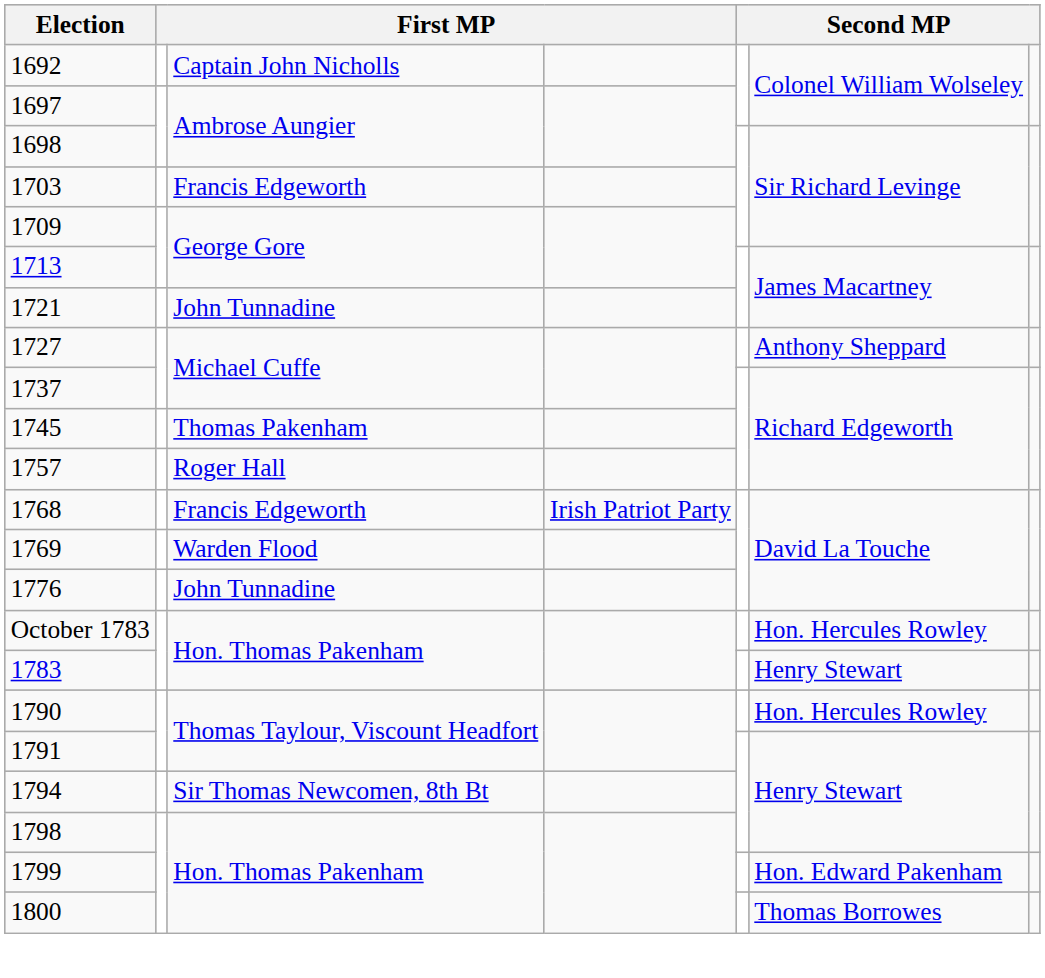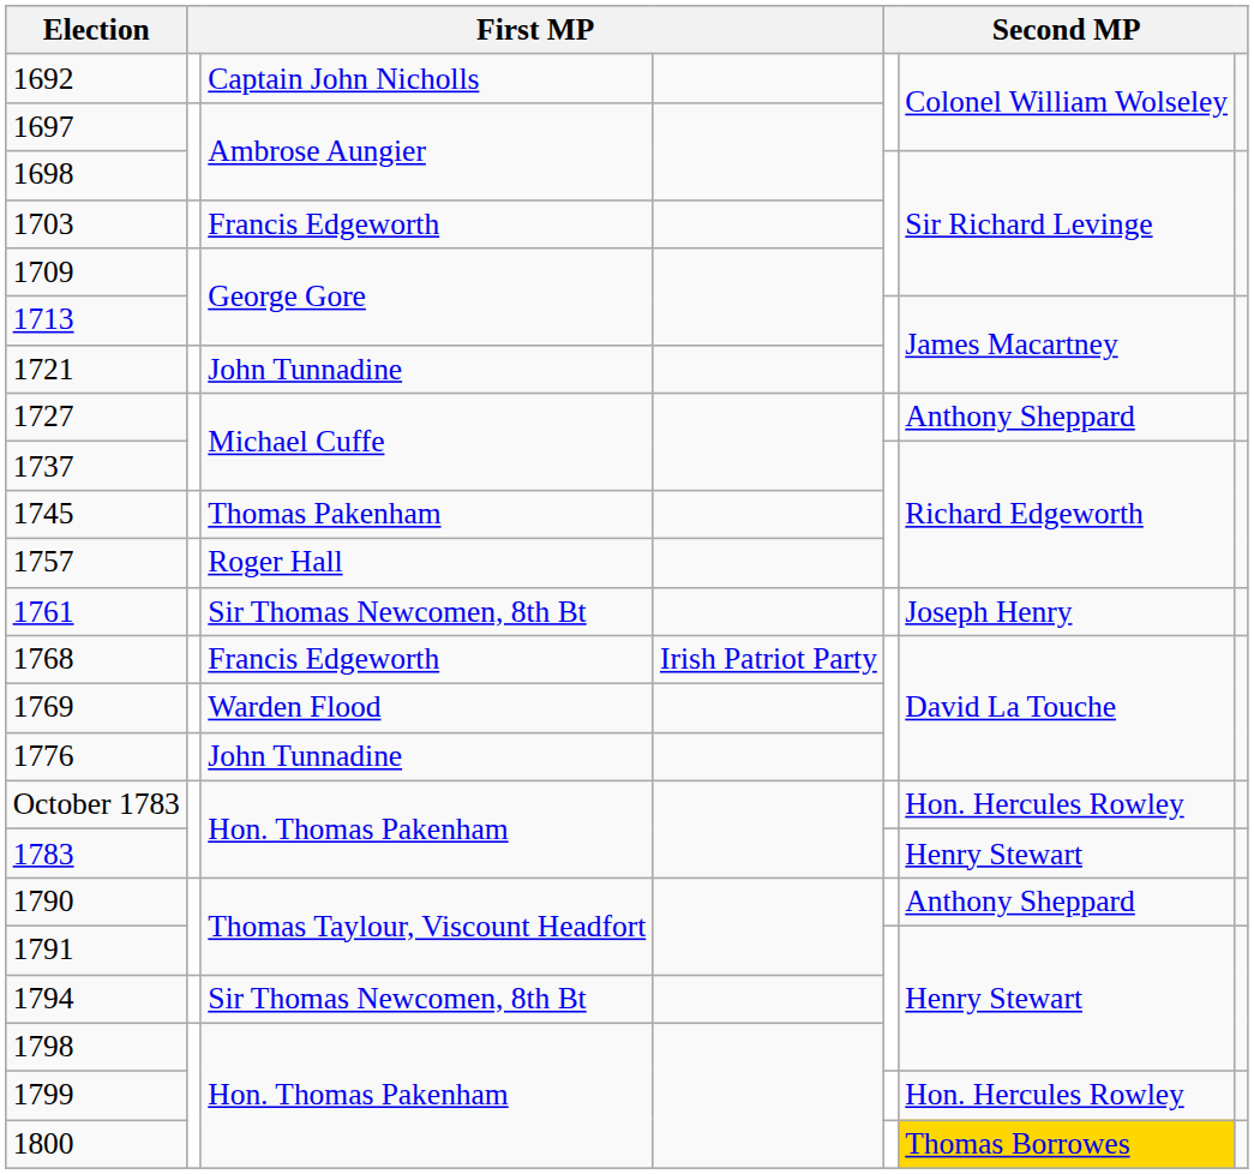+ row: 1761 | Sir Thomas Newcomen, 8th Bt | Joseph Henry
1790 | column 6: Hon. Hercules Rowley -> Anthony Sheppard
1799 | column 6: Hon. Edward Pakenham -> Hon. Hercules Rowley
1800 | column 6: no background -> gold background
